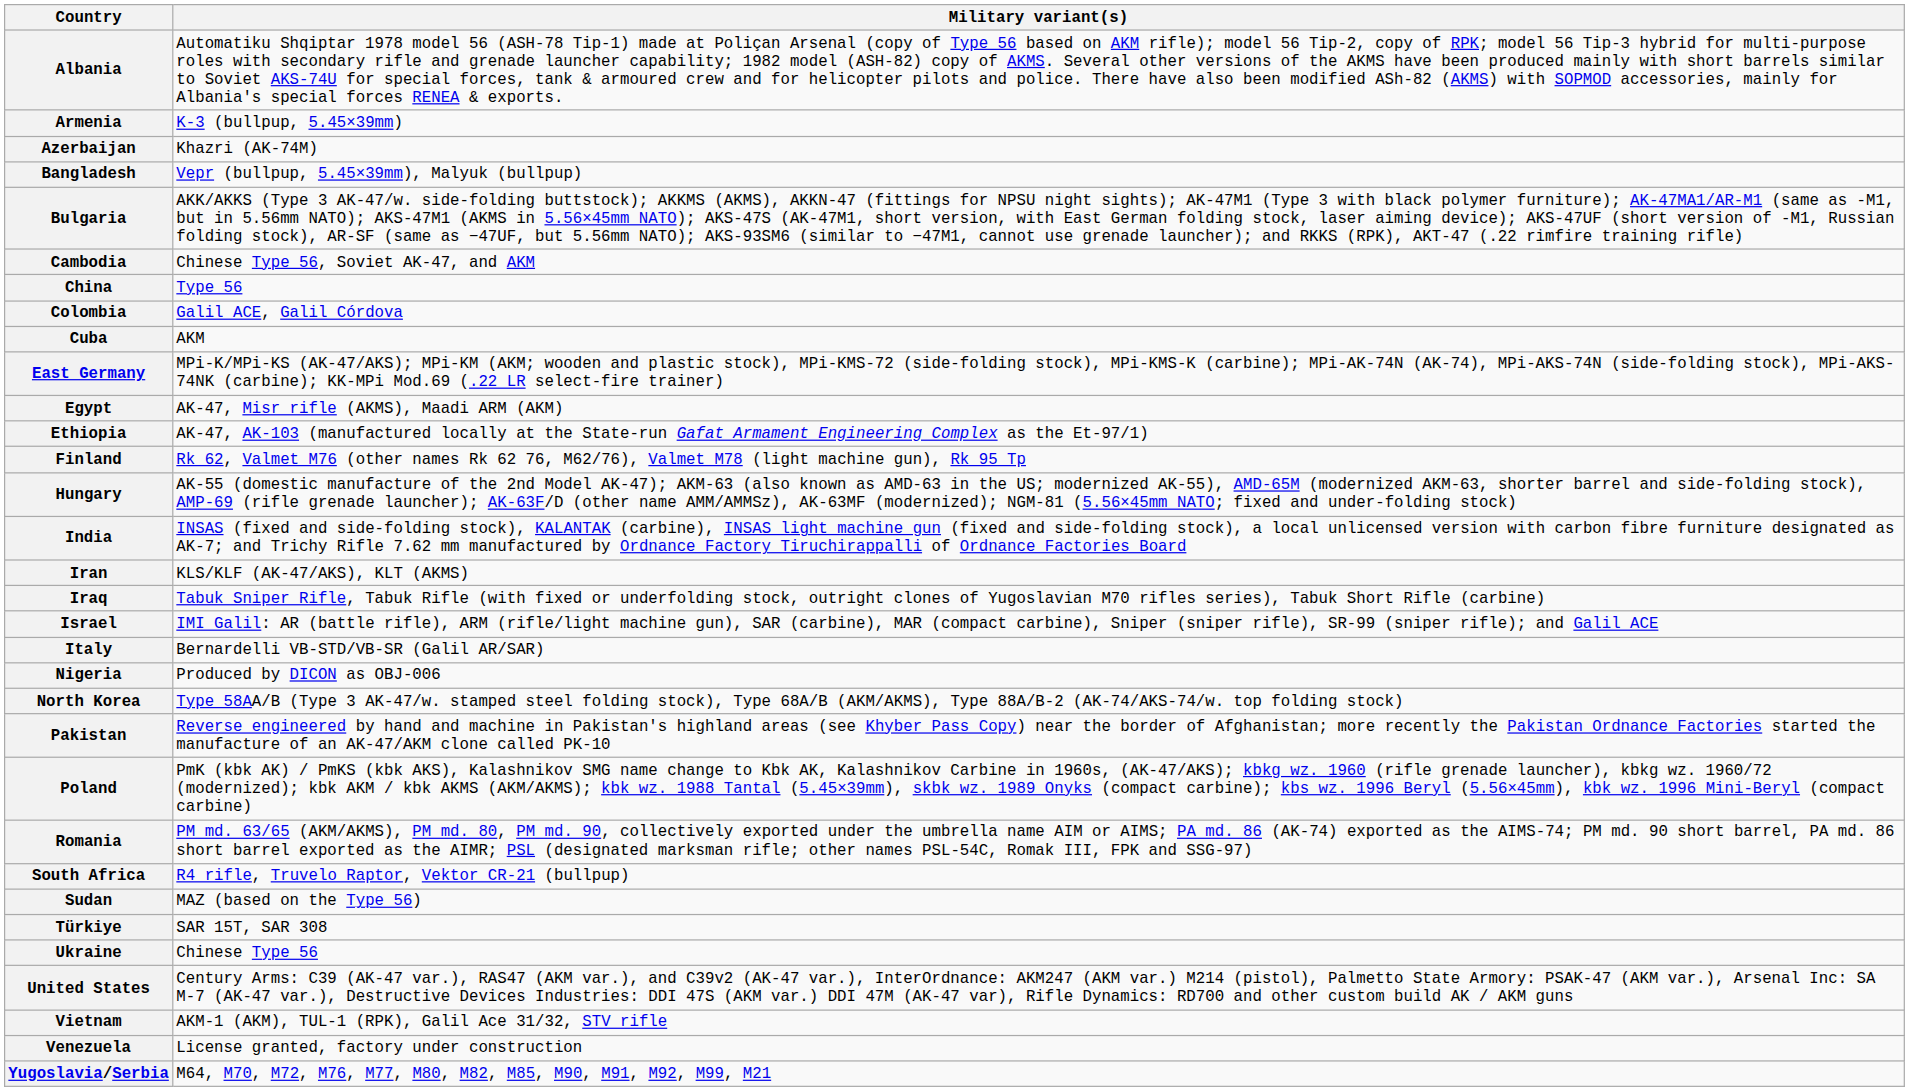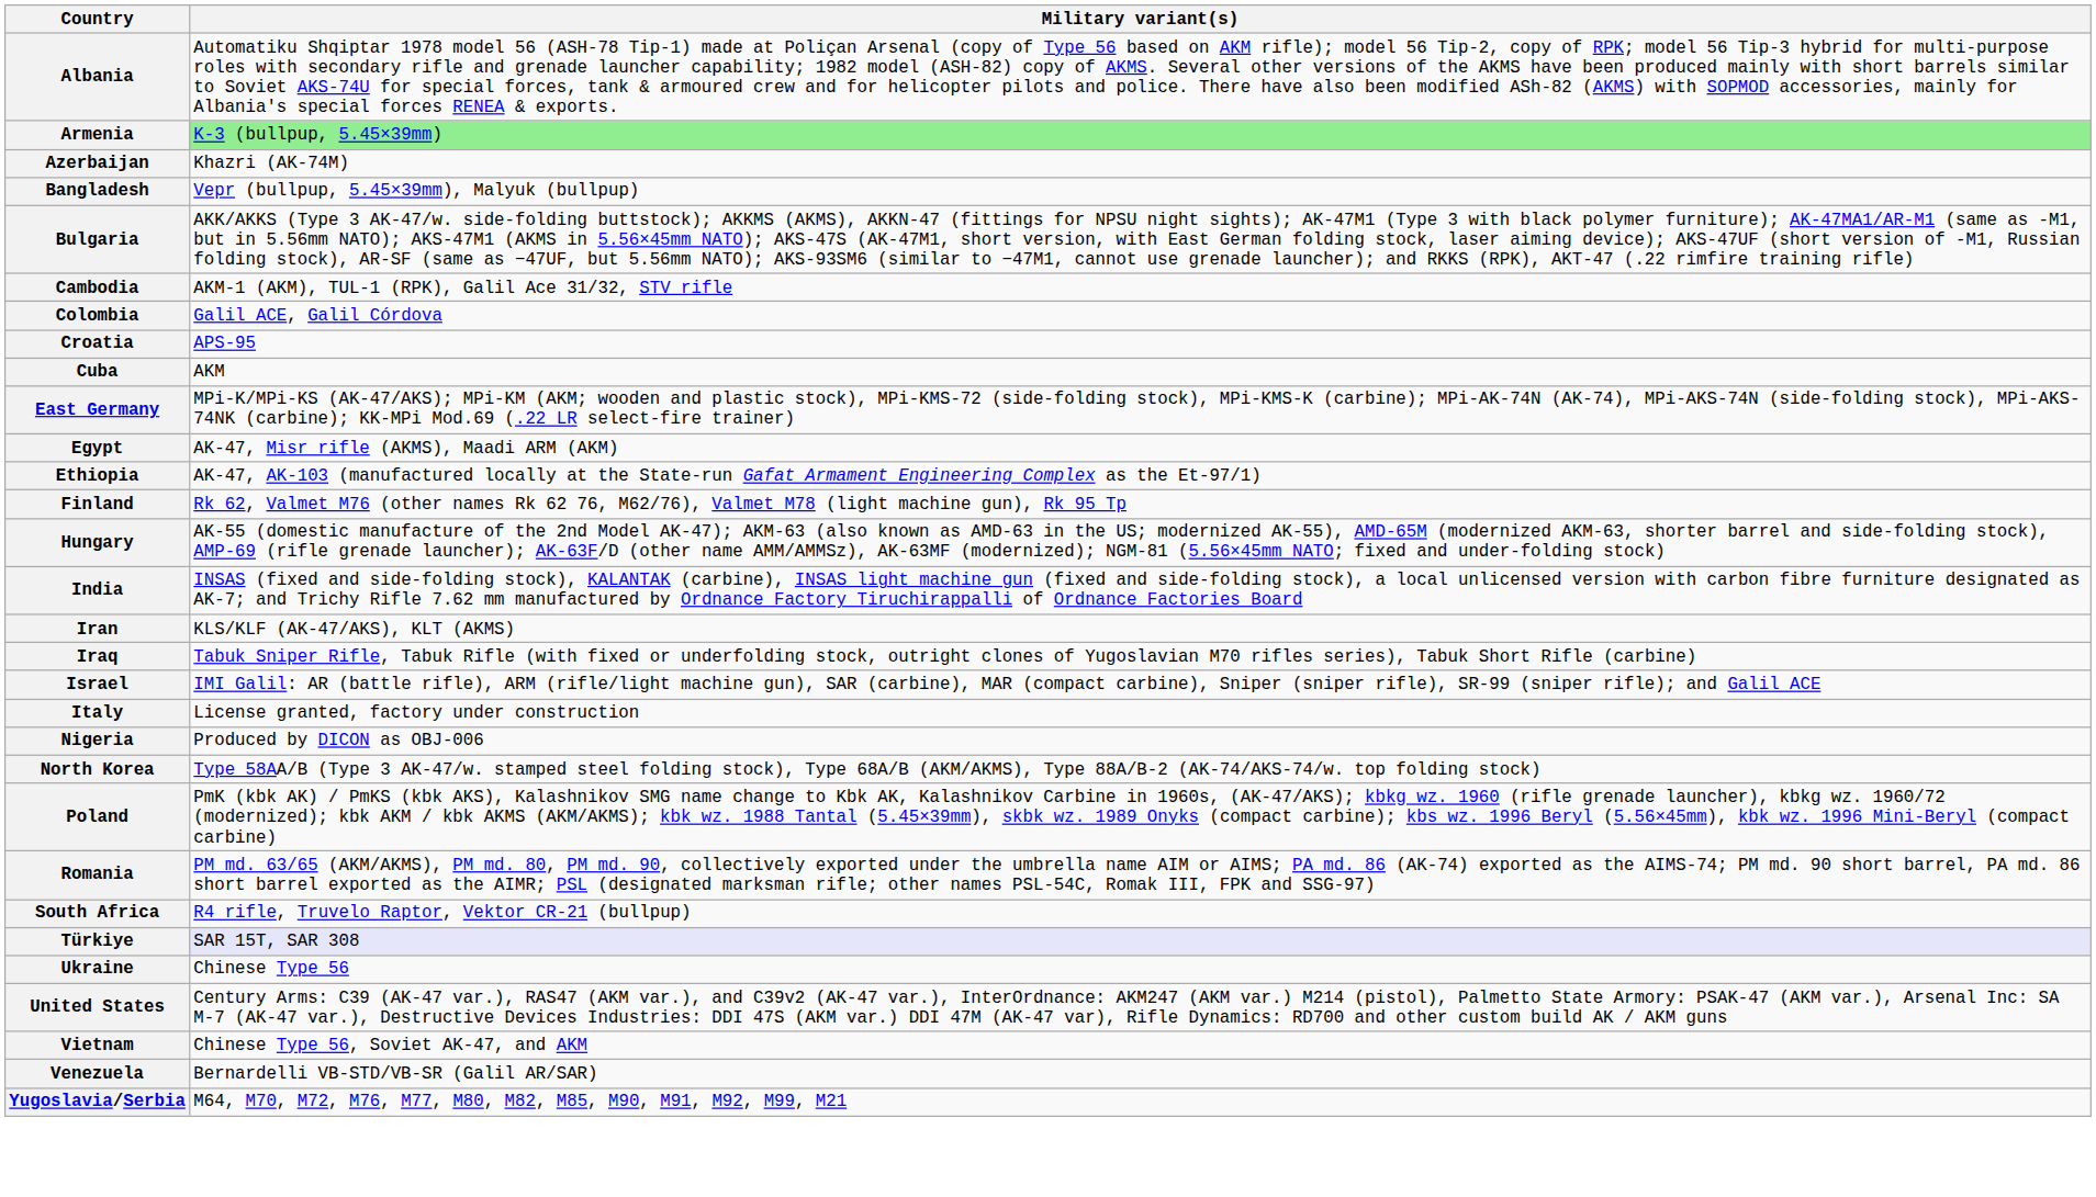Armenia | Military variant(s): no background -> lightgreen background
Cambodia | Military variant(s): Chinese Type 56, Soviet AK-47, and AKM -> AKM-1 (AKM), TUL-1 (RPK), Galil Ace 31/32, STV rifle
- row: China | Type 56
+ row: Croatia | APS-95
Italy | Military variant(s): Bernardelli VB-STD/VB-SR (Galil AR/SAR) -> License granted, factory under construction
- row: Pakistan | Reverse engineered by hand and machine in Pakistan's highland areas (see Khyber Pass Copy) near the border of Afghanistan; more recently the Pakistan Ordnance Factories started the manufacture of an AK-47/AKM clone called PK-10
- row: Sudan | MAZ (based on the Type 56)
Türkiye | Military variant(s): no background -> lavender background
Vietnam | Military variant(s): AKM-1 (AKM), TUL-1 (RPK), Galil Ace 31/32, STV rifle -> Chinese Type 56, Soviet AK-47, and AKM
Venezuela | Military variant(s): License granted, factory under construction -> Bernardelli VB-STD/VB-SR (Galil AR/SAR)
